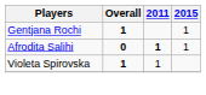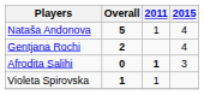+ row: Nataša Andonova | 5 | 1 | 4
Gentjana Rochi | Overall: 1 -> 2
Gentjana Rochi | 2015: 1 -> 4
Afrodita Salihi | 2015: 1 -> 3
